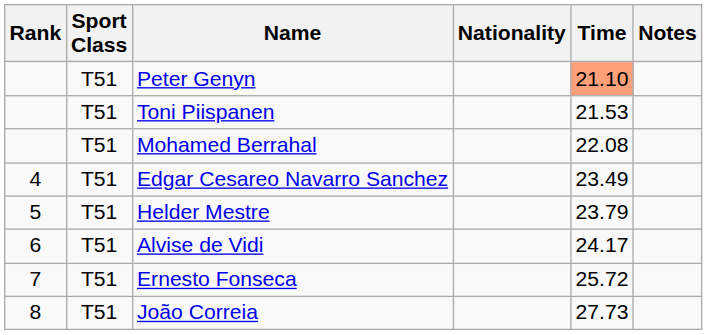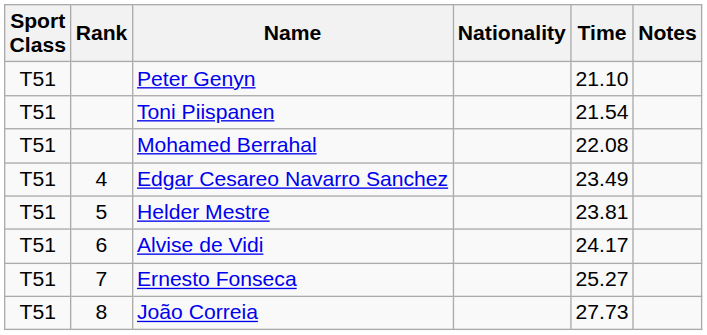columns swapped: Rank <-> Sport Class
Peter Genyn | Time: lightsalmon background -> no background
Toni Piispanen | Time: 21.53 -> 21.54
Helder Mestre | Time: 23.79 -> 23.81
Ernesto Fonseca | Time: 25.72 -> 25.27
